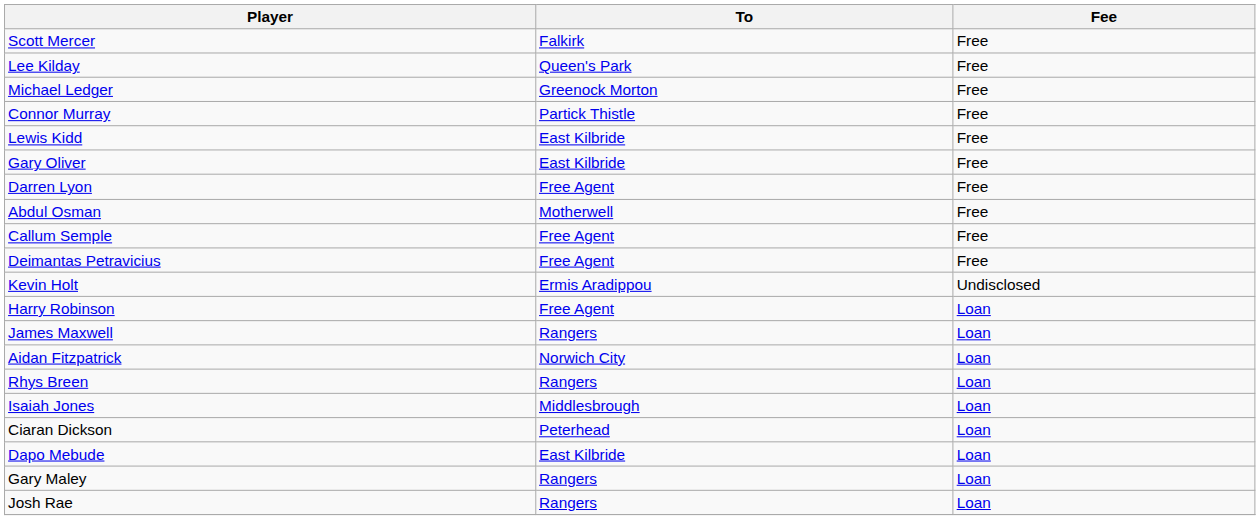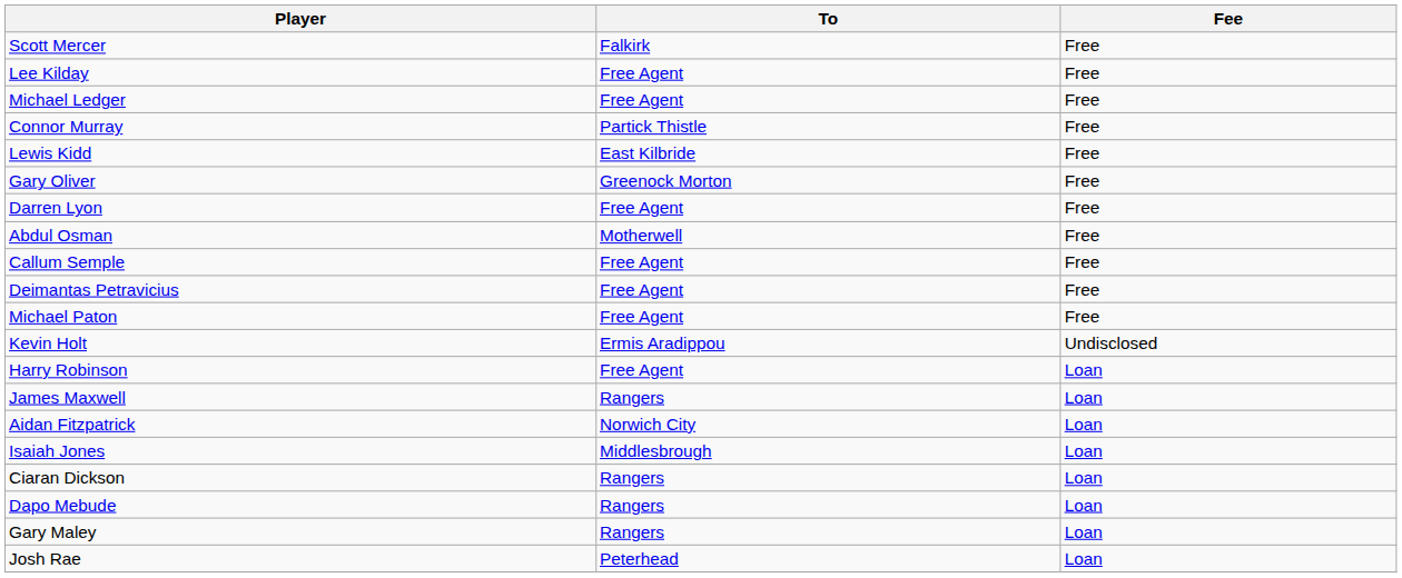Lee Kilday | To: Queen's Park -> Free Agent
Michael Ledger | To: Greenock Morton -> Free Agent
Gary Oliver | To: East Kilbride -> Greenock Morton
+ row: Michael Paton | Free Agent | Free
- row: Rhys Breen | Rangers | Loan
Ciaran Dickson | To: Peterhead -> Rangers
Dapo Mebude | To: East Kilbride -> Rangers
Josh Rae | To: Rangers -> Peterhead
